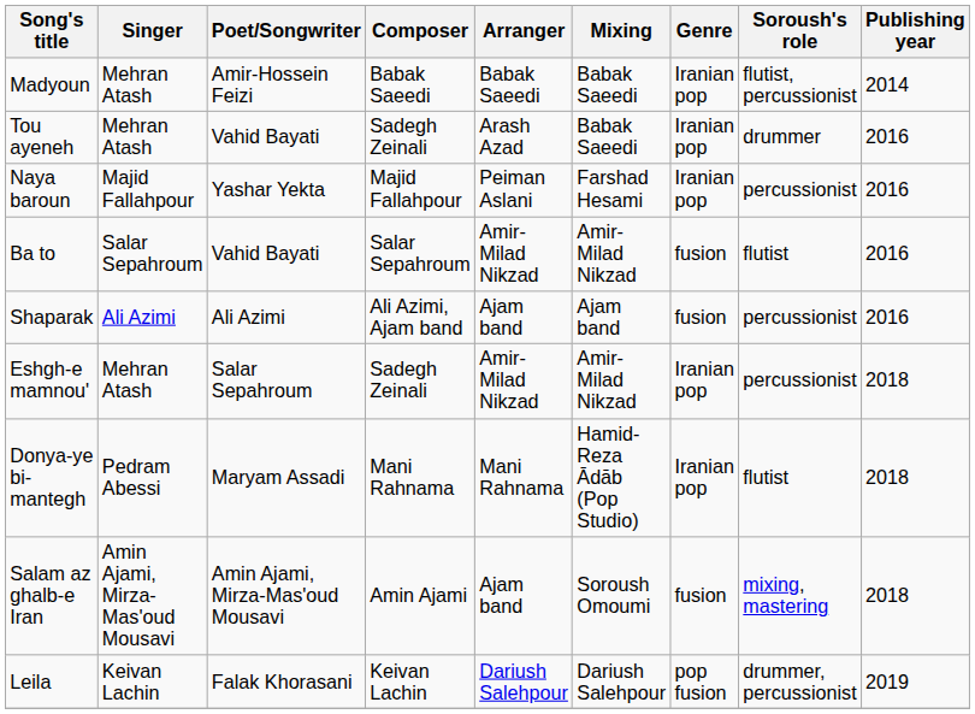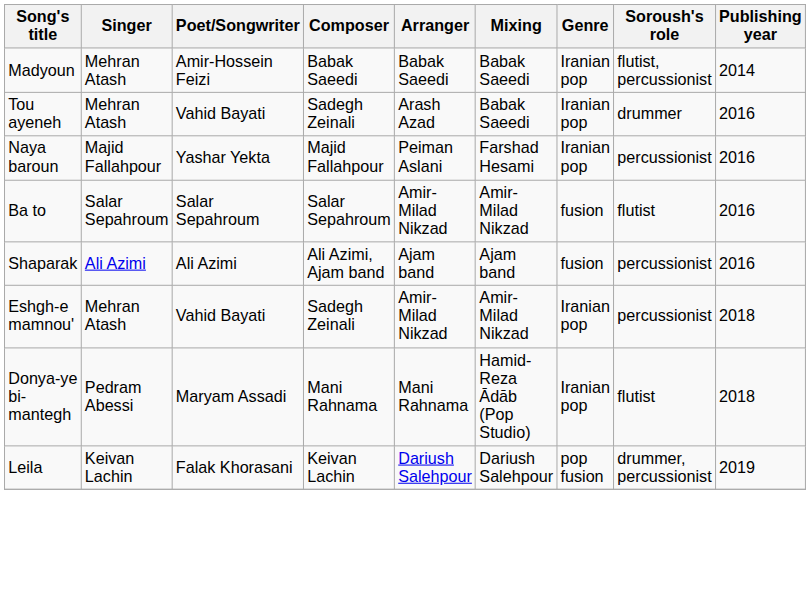Ba to | Poet/Songwriter: Vahid Bayati -> Salar Sepahroum
Eshgh-e mamnou' | Poet/Songwriter: Salar Sepahroum -> Vahid Bayati
- row: Salam az ghalb-e Iran | Amin Ajami, Mirza-Mas'oud Mousavi | Amin Ajami, Mirza-Mas'oud Mousavi | Amin Ajami | Ajam band | Soroush Omoumi | fusion | mixing, mastering | 2018
